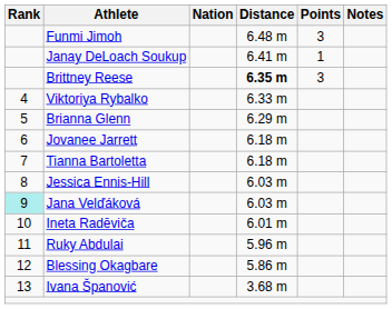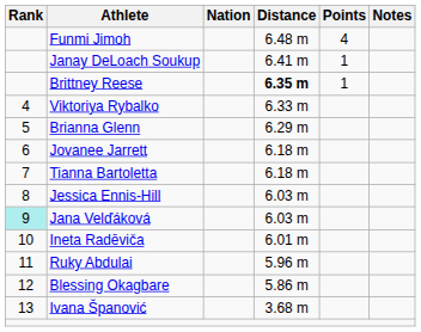Funmi Jimoh | Points: 3 -> 4
Brittney Reese | Points: 3 -> 1
